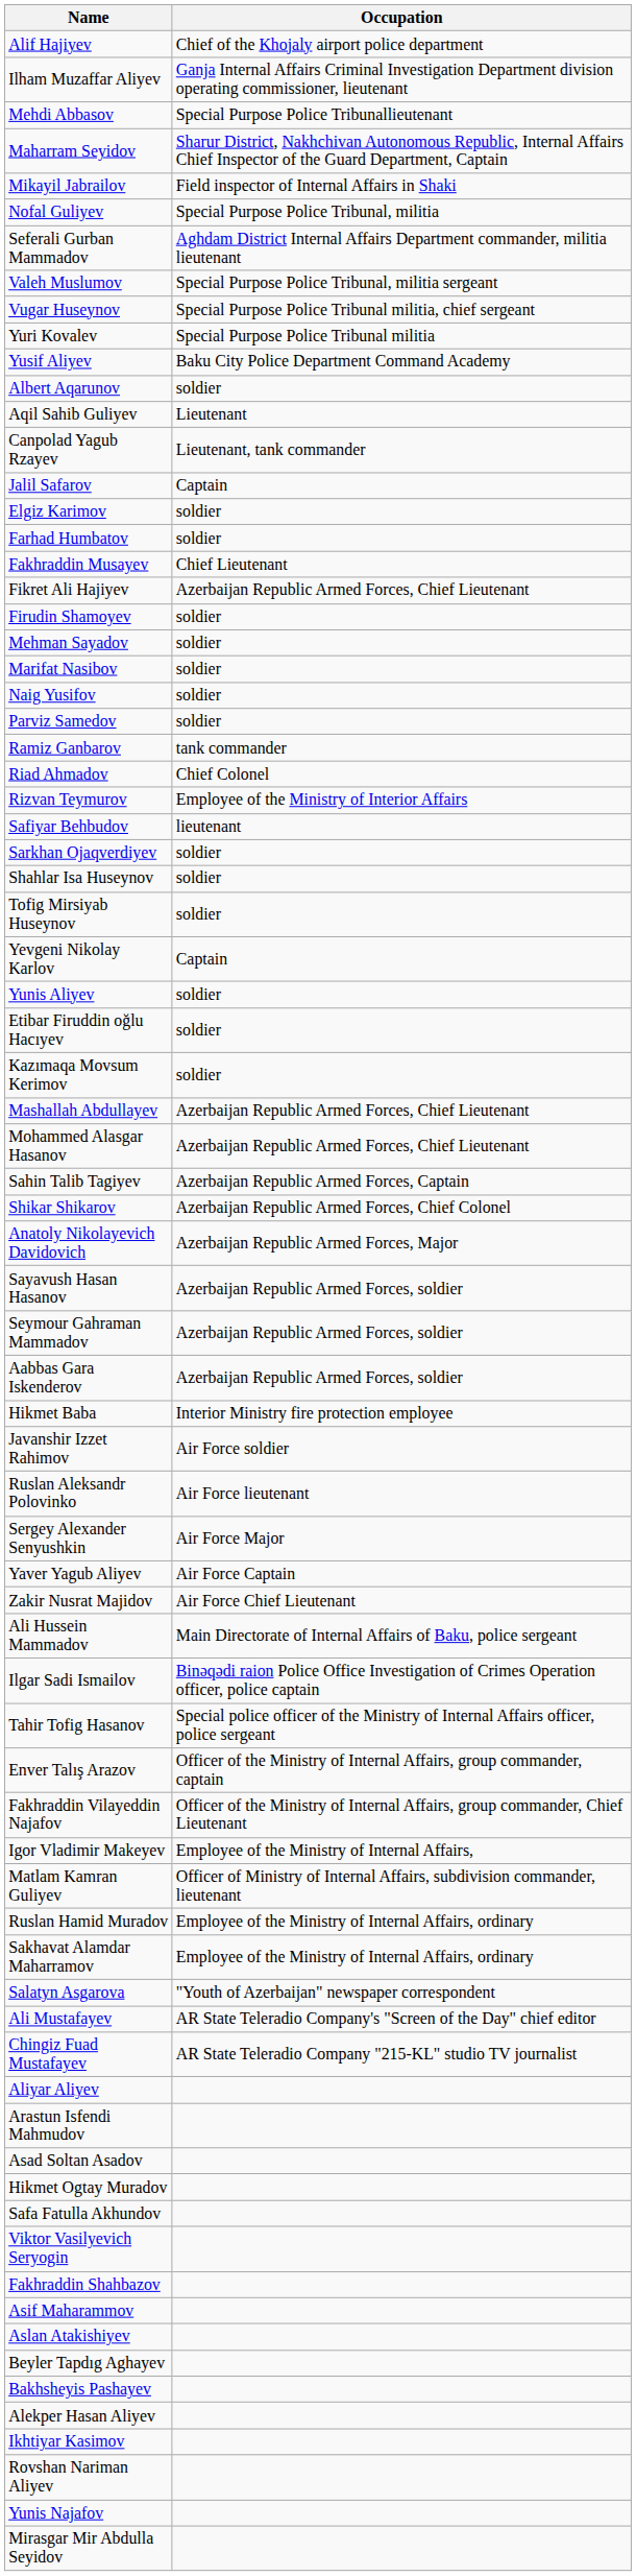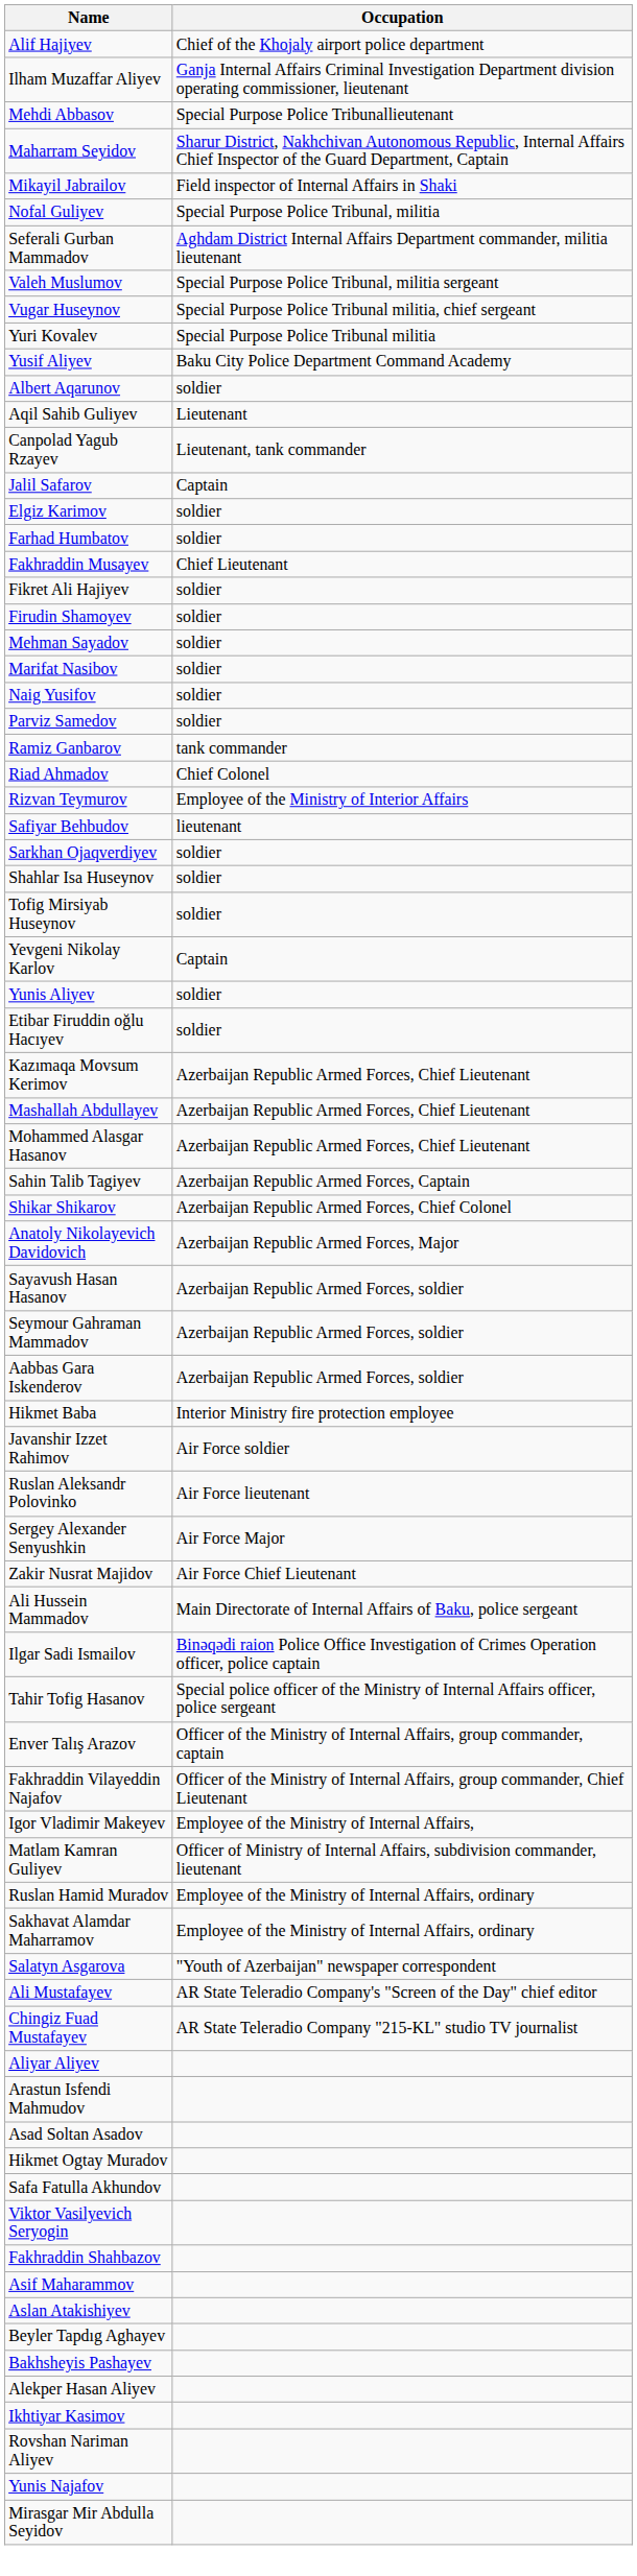Fikret Ali Hajiyev | Occupation: Azerbaijan Republic Armed Forces, Chief Lieutenant -> soldier
Kazımaqa Movsum Kerimov | Occupation: soldier -> Azerbaijan Republic Armed Forces, Chief Lieutenant
- row: Yaver Yagub Aliyev | Air Force Captain
